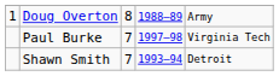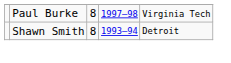- row: 1 | Doug Overton | 8 | 1988–89 | Army
Paul Burke | column 3: 7 -> 8
Shawn Smith | column 3: 7 -> 8
